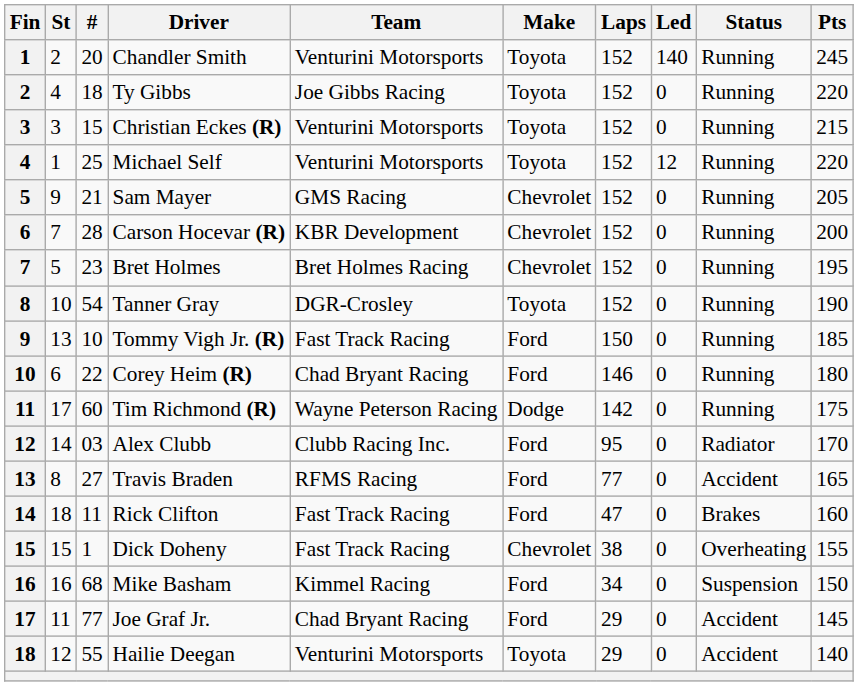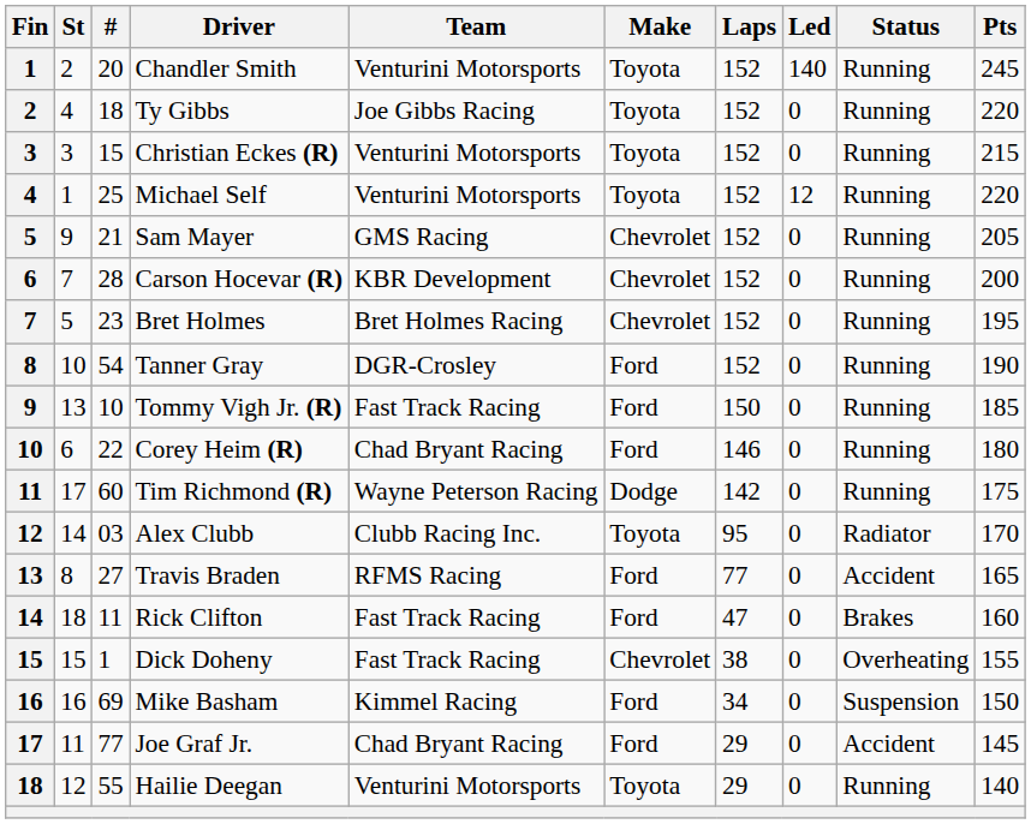Tanner Gray | Make: Toyota -> Ford
Alex Clubb | Make: Ford -> Toyota
Mike Basham | #: 68 -> 69
Hailie Deegan | Status: Accident -> Running
